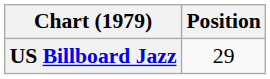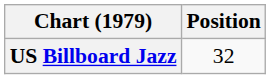US Billboard Jazz | Position: 29 -> 32
